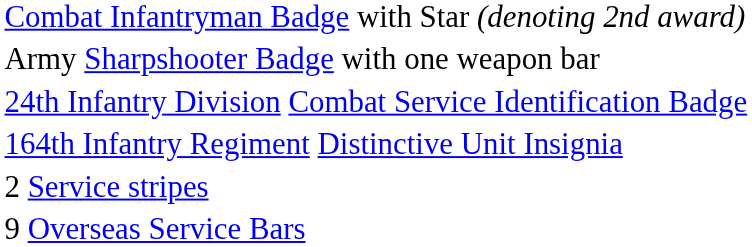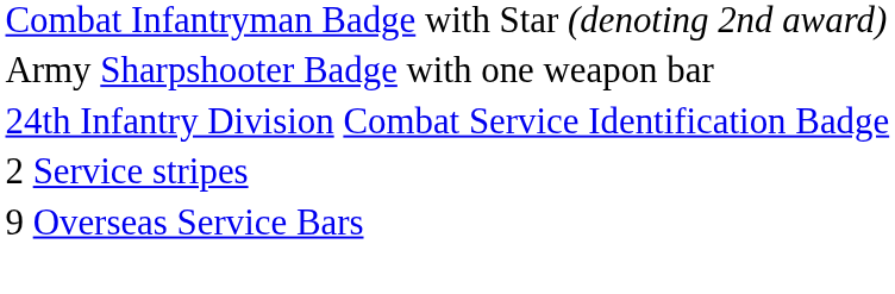- row: 164th Infantry Regiment Distinctive Unit Insignia
